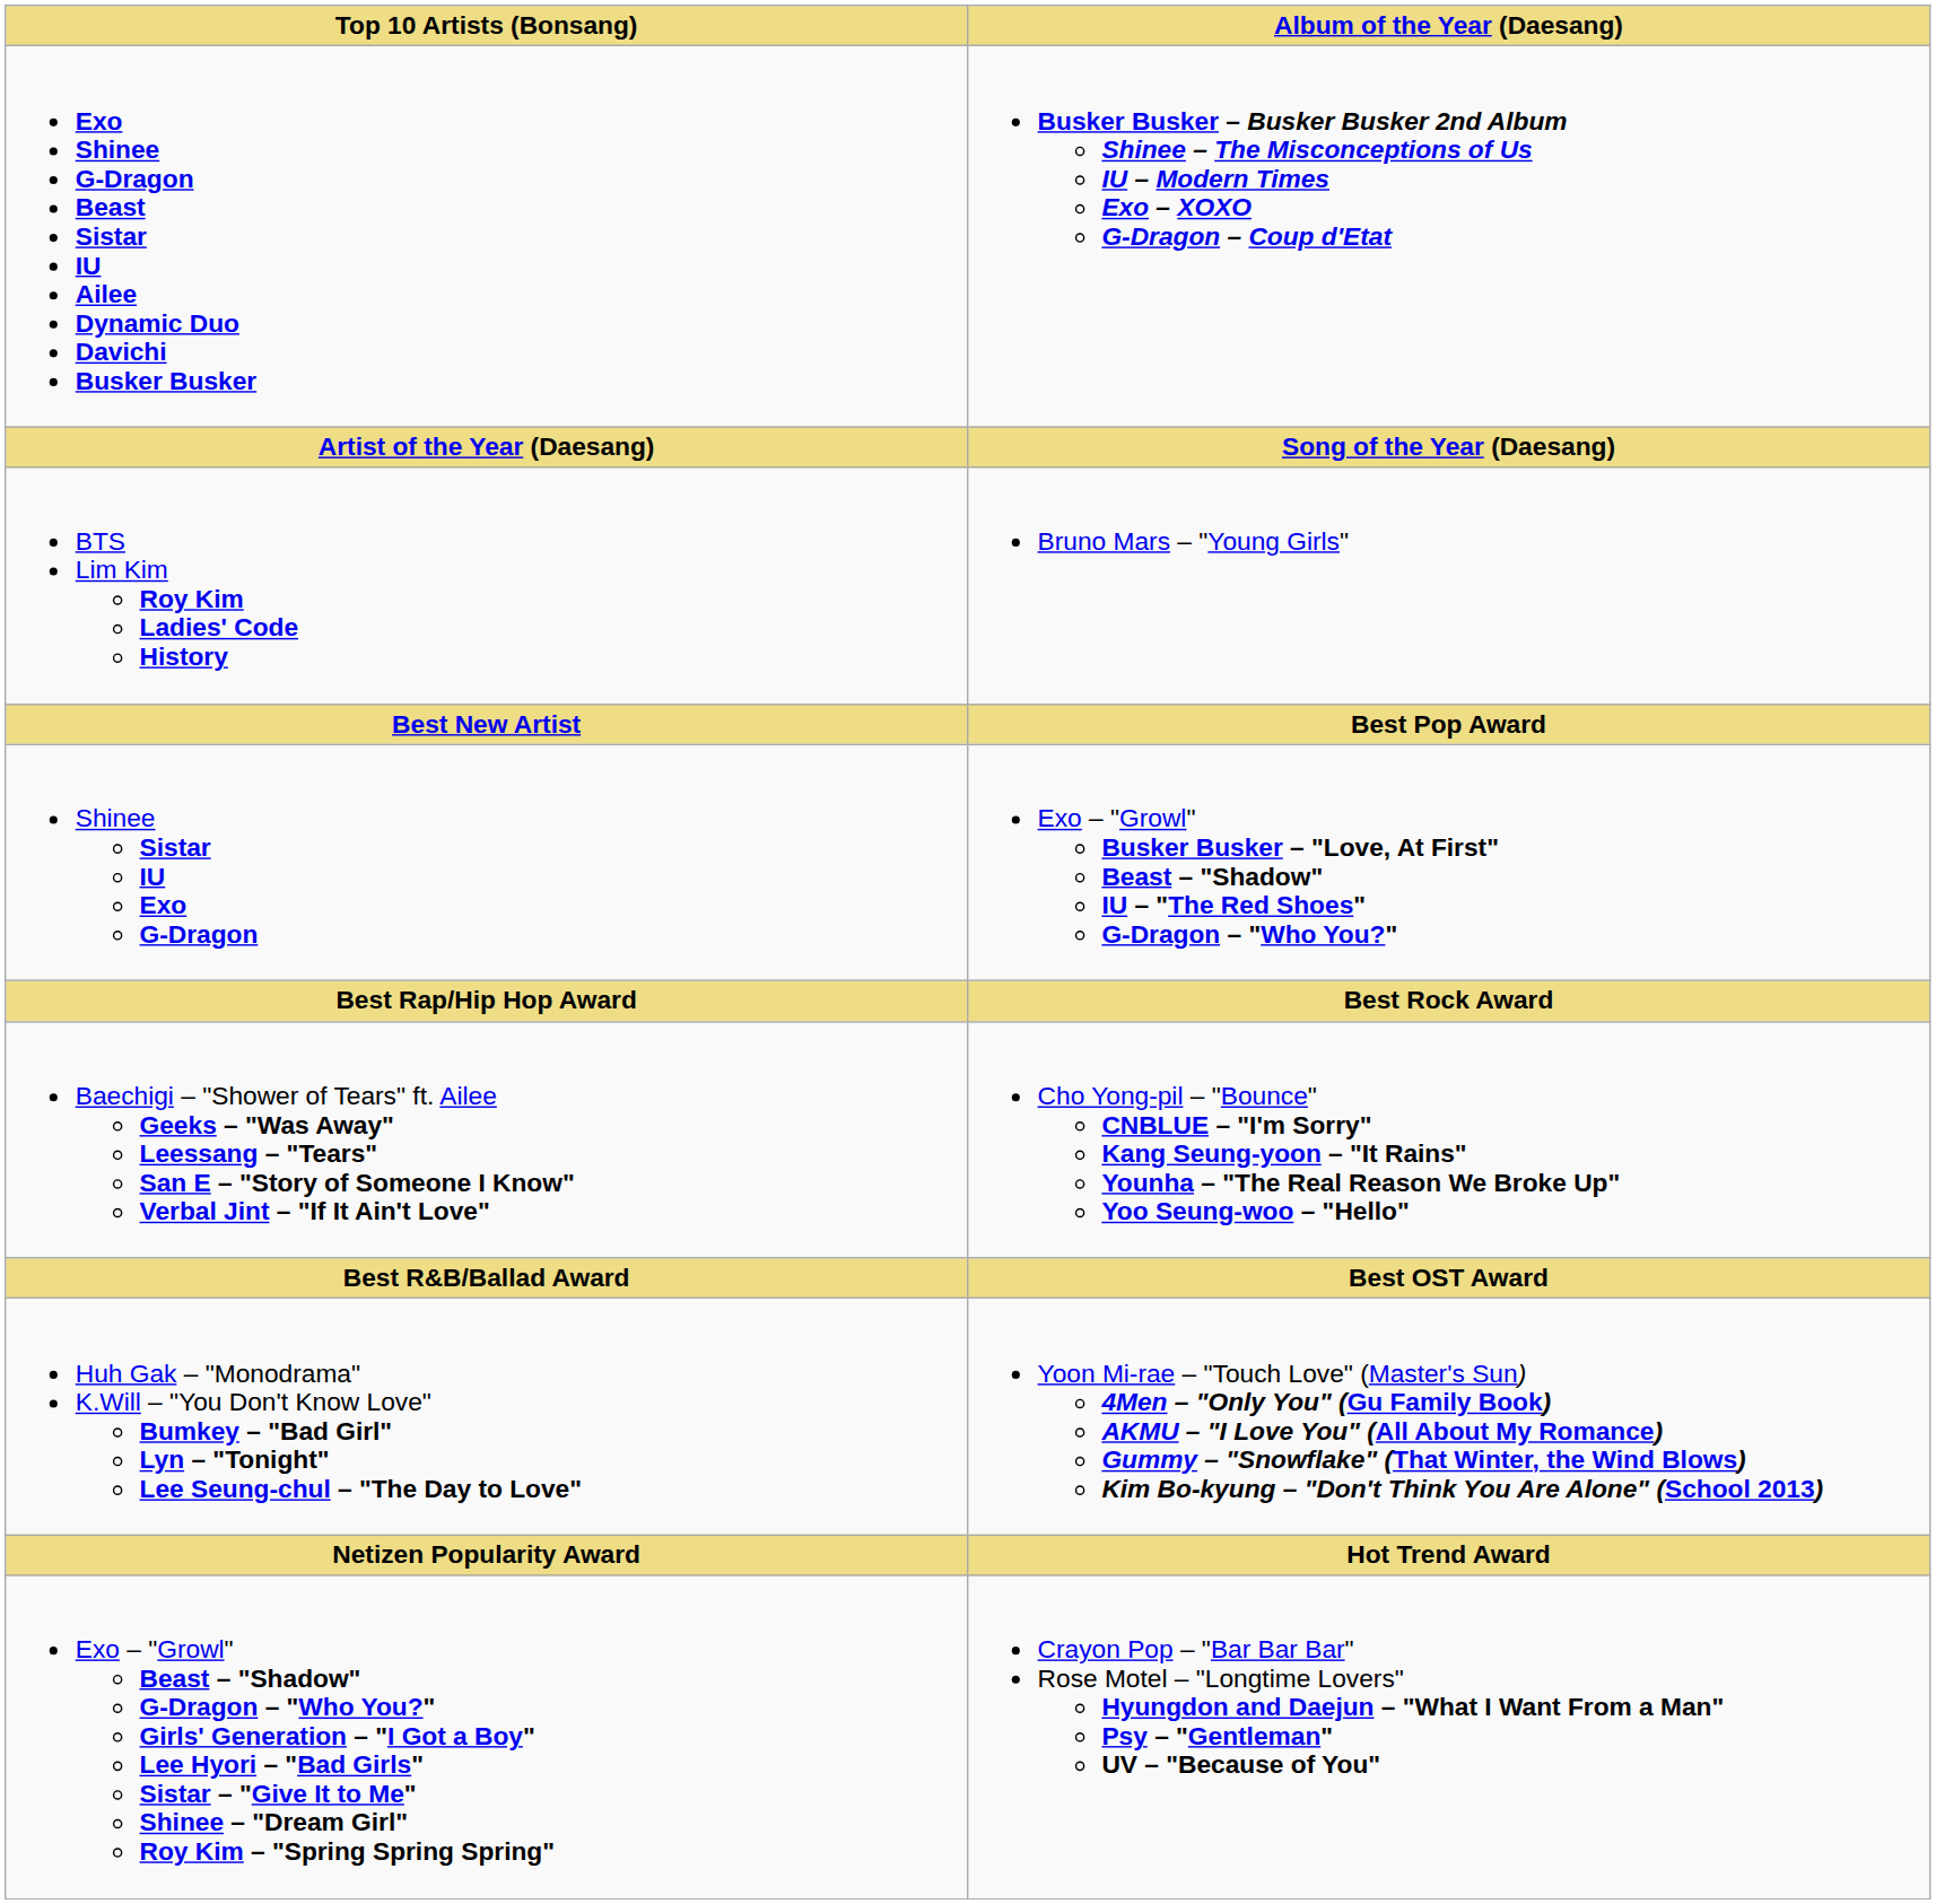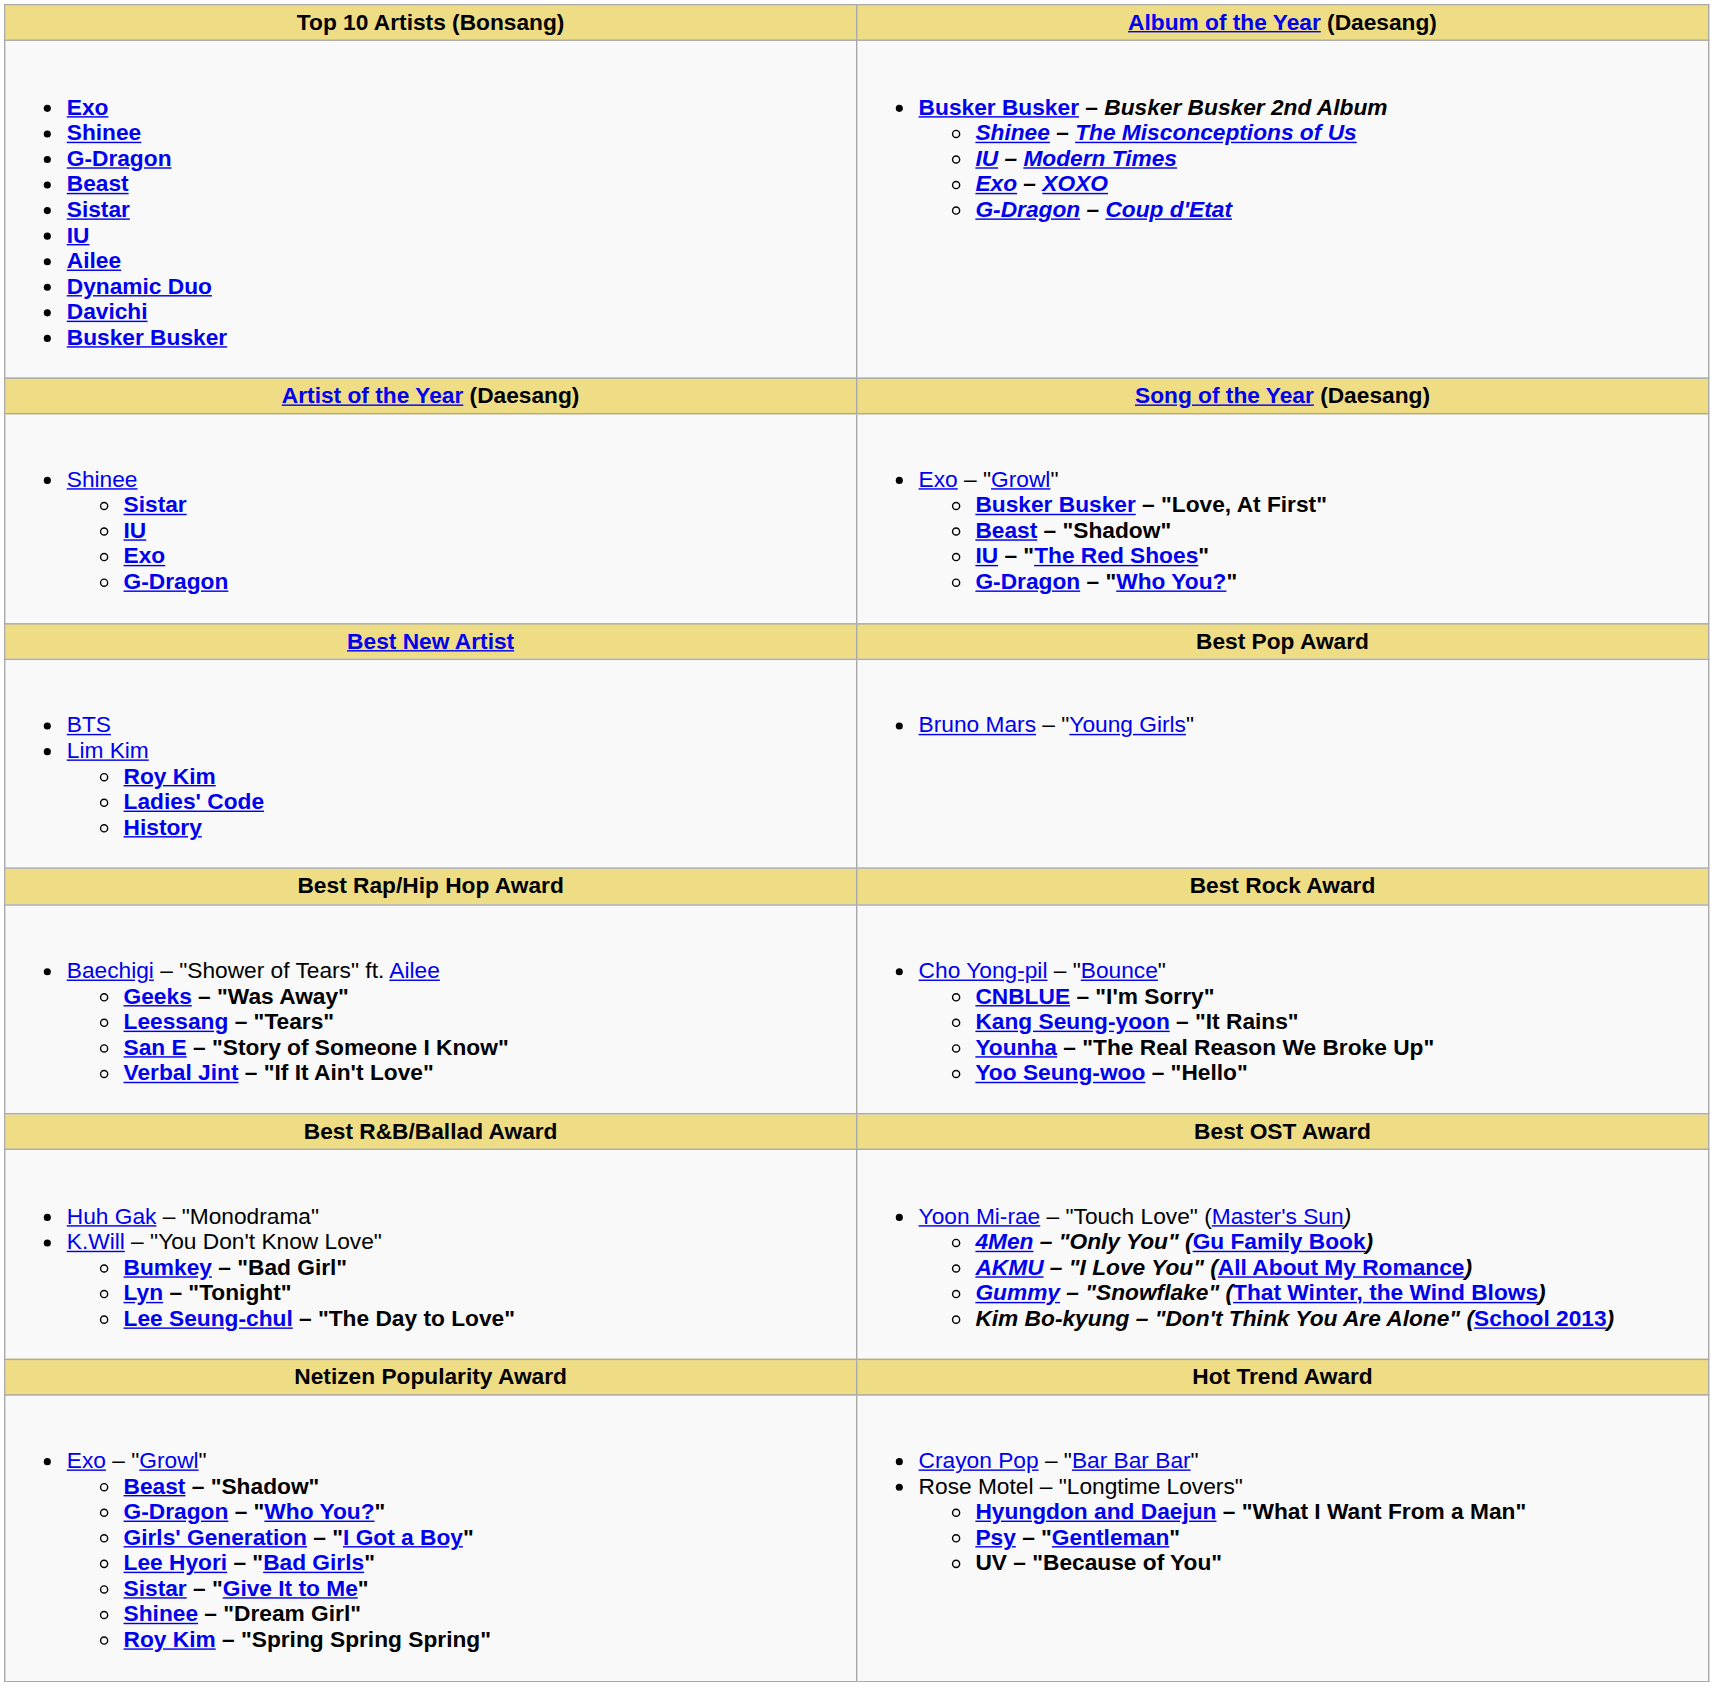rows swapped: Shinee Sistar IU Exo G-Dragon <-> BTS Lim Kim Roy Kim Ladies' Code History
